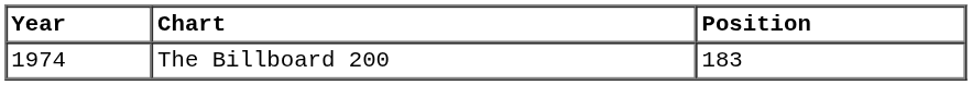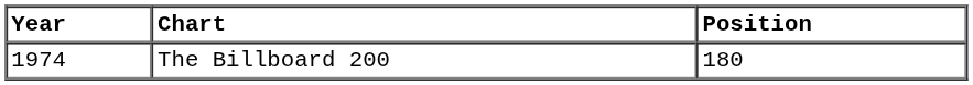The Billboard 200 | Position: 183 -> 180
